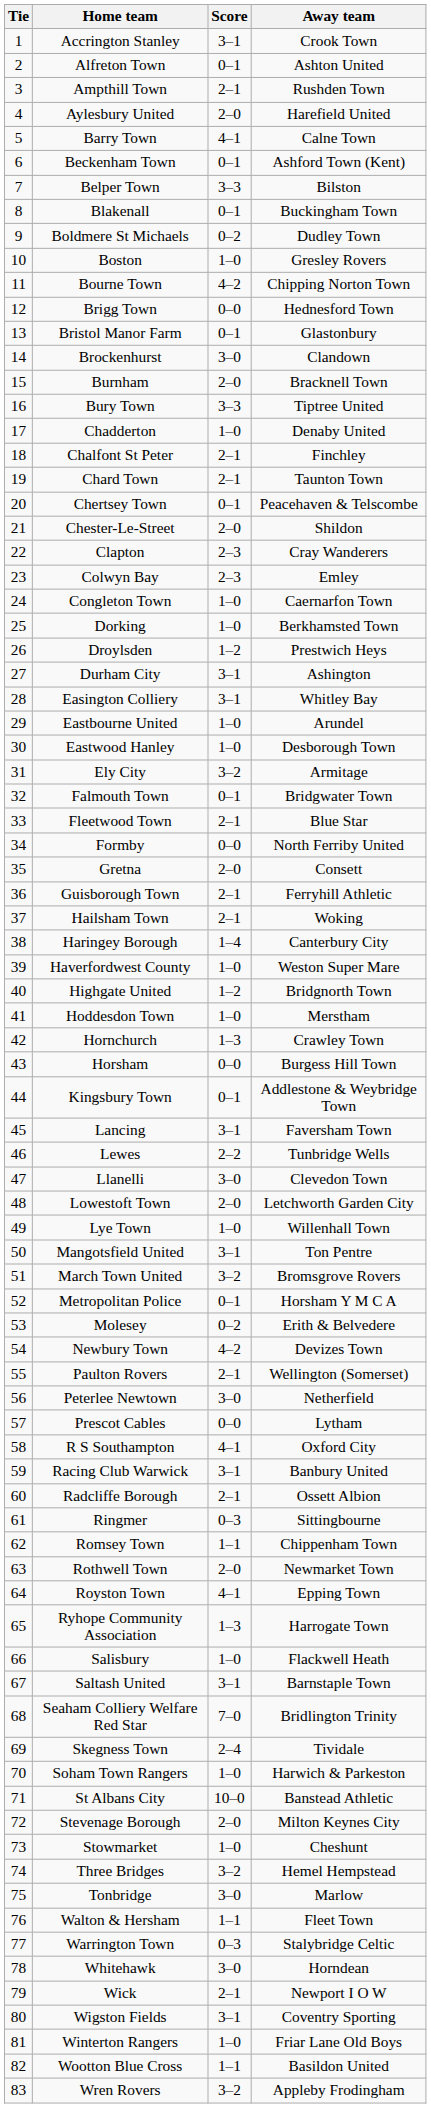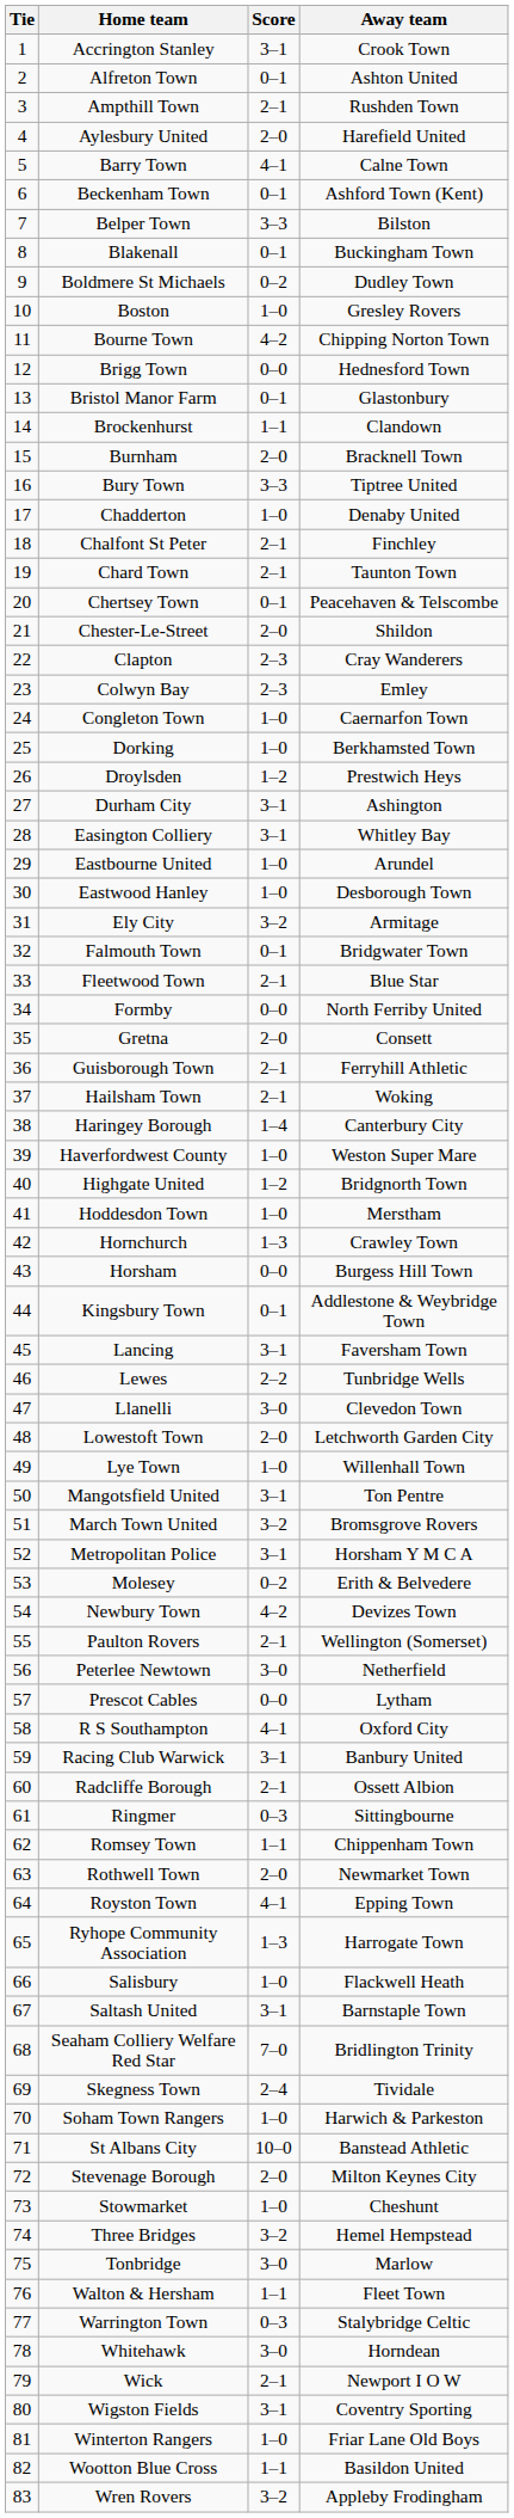Brockenhurst | Score: 3–0 -> 1–1
Metropolitan Police | Score: 0–1 -> 3–1
